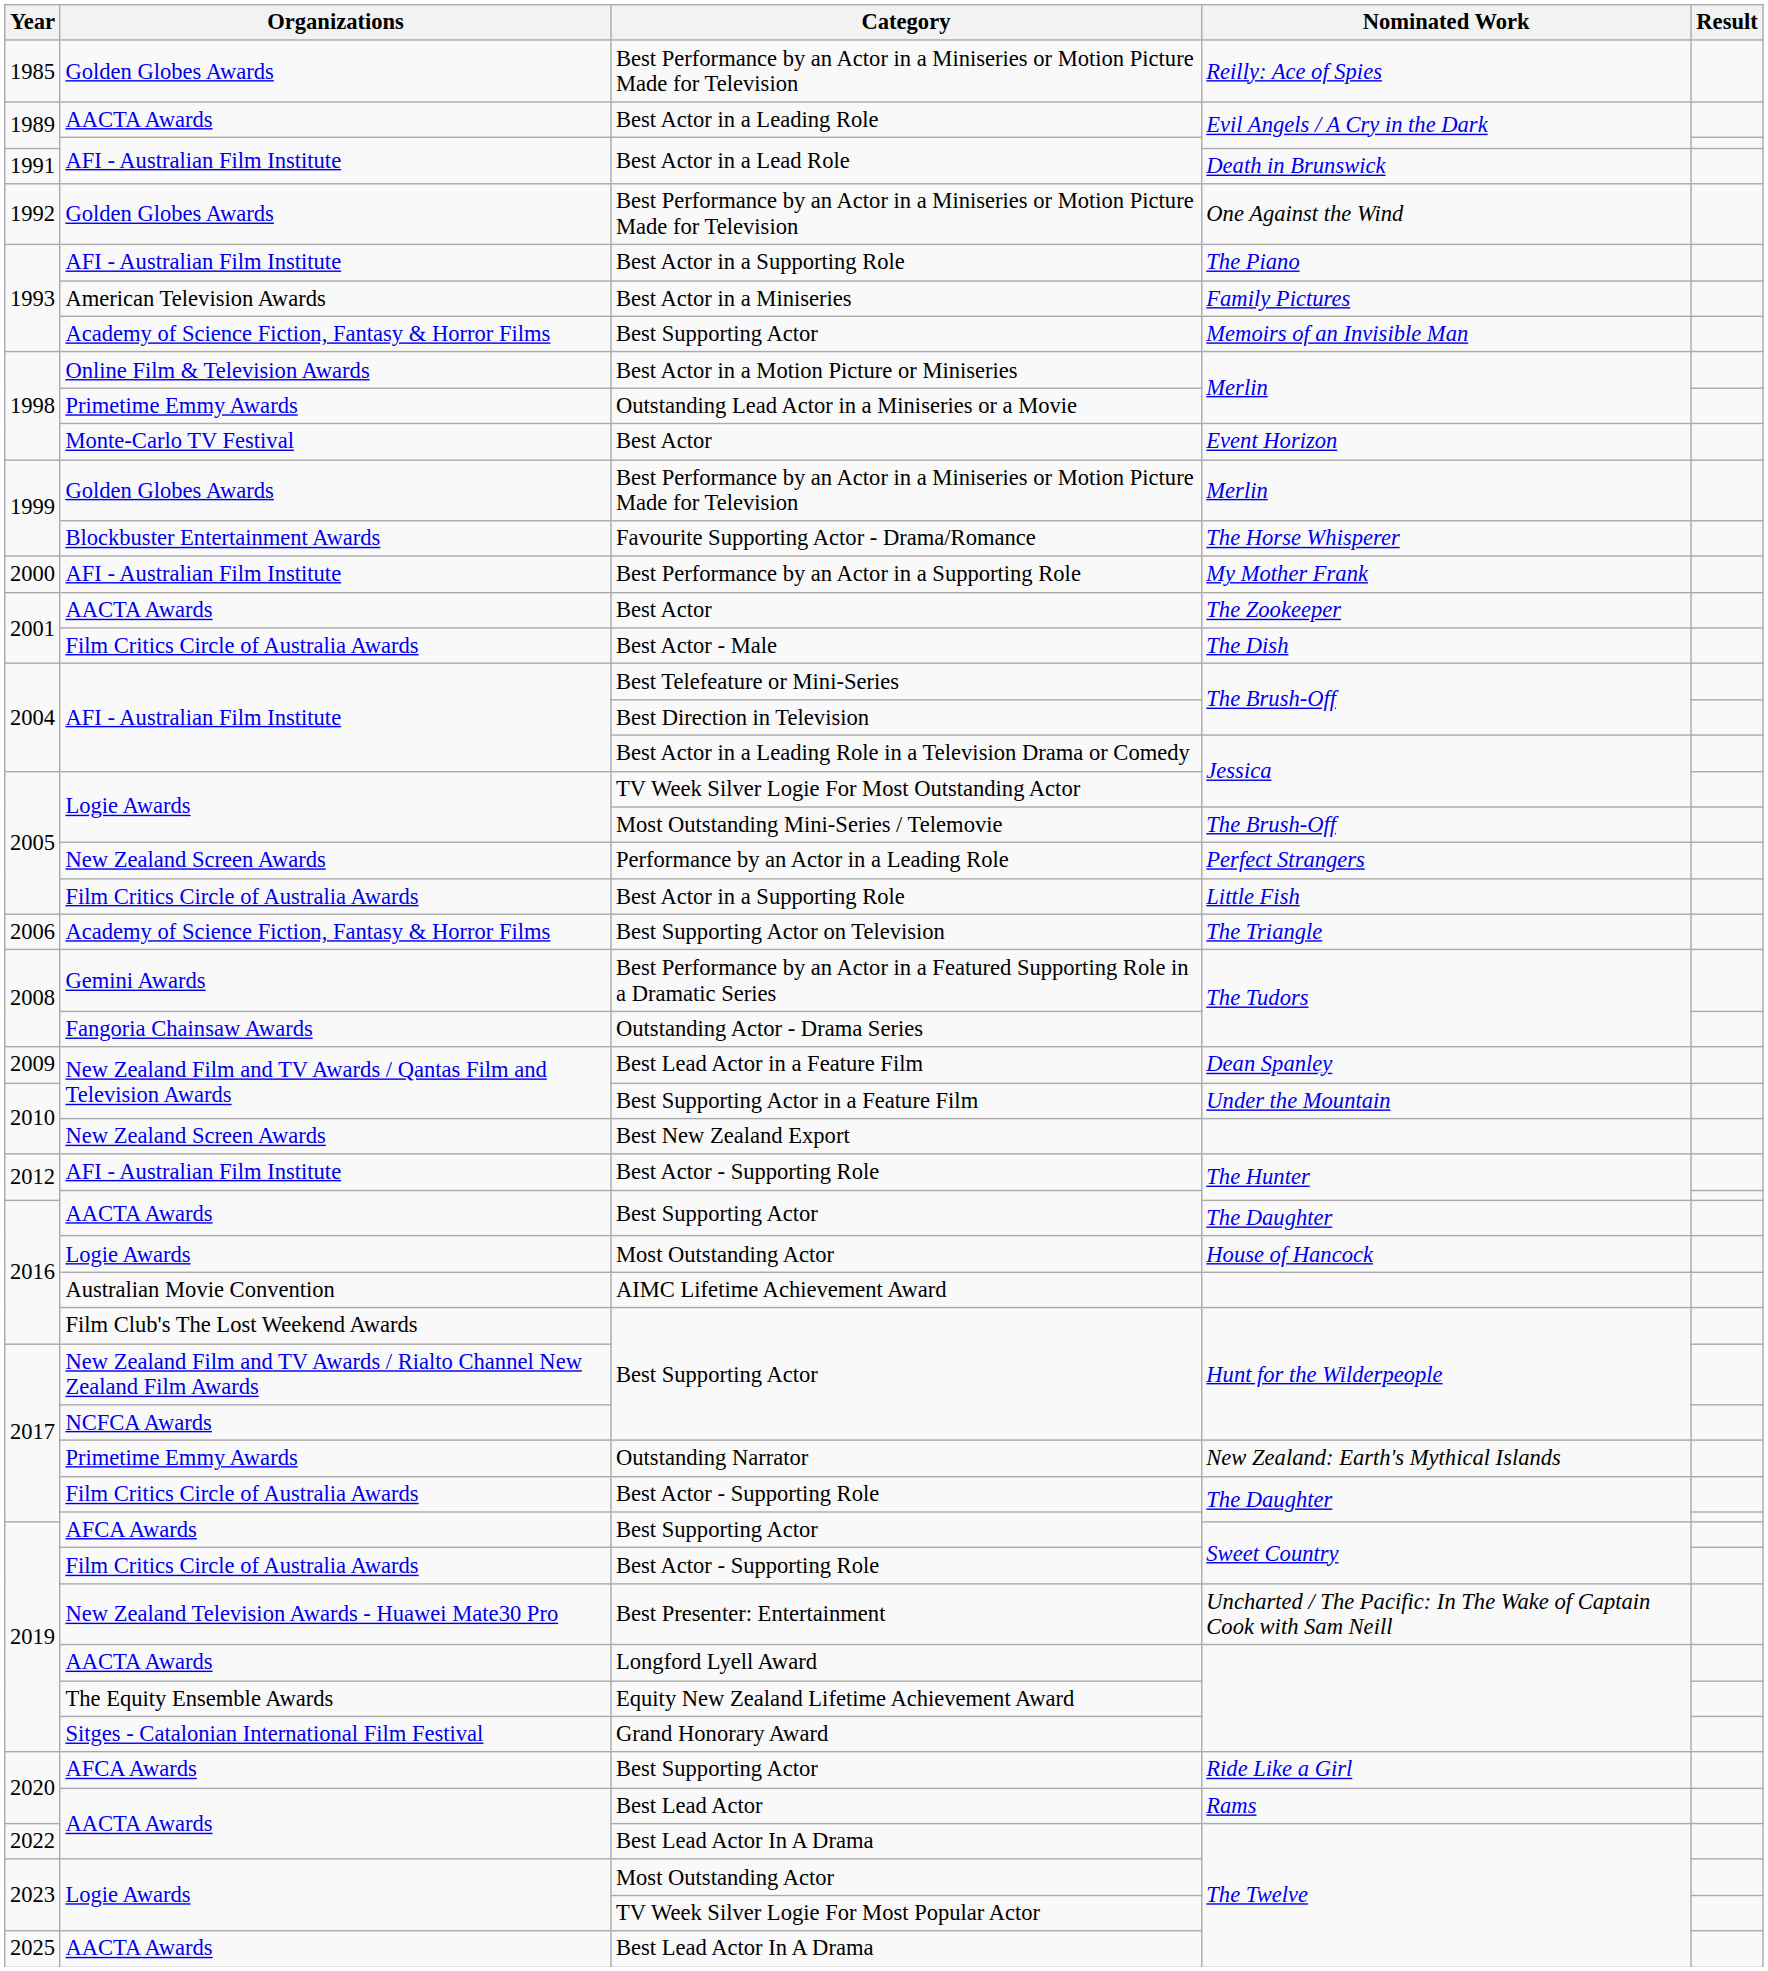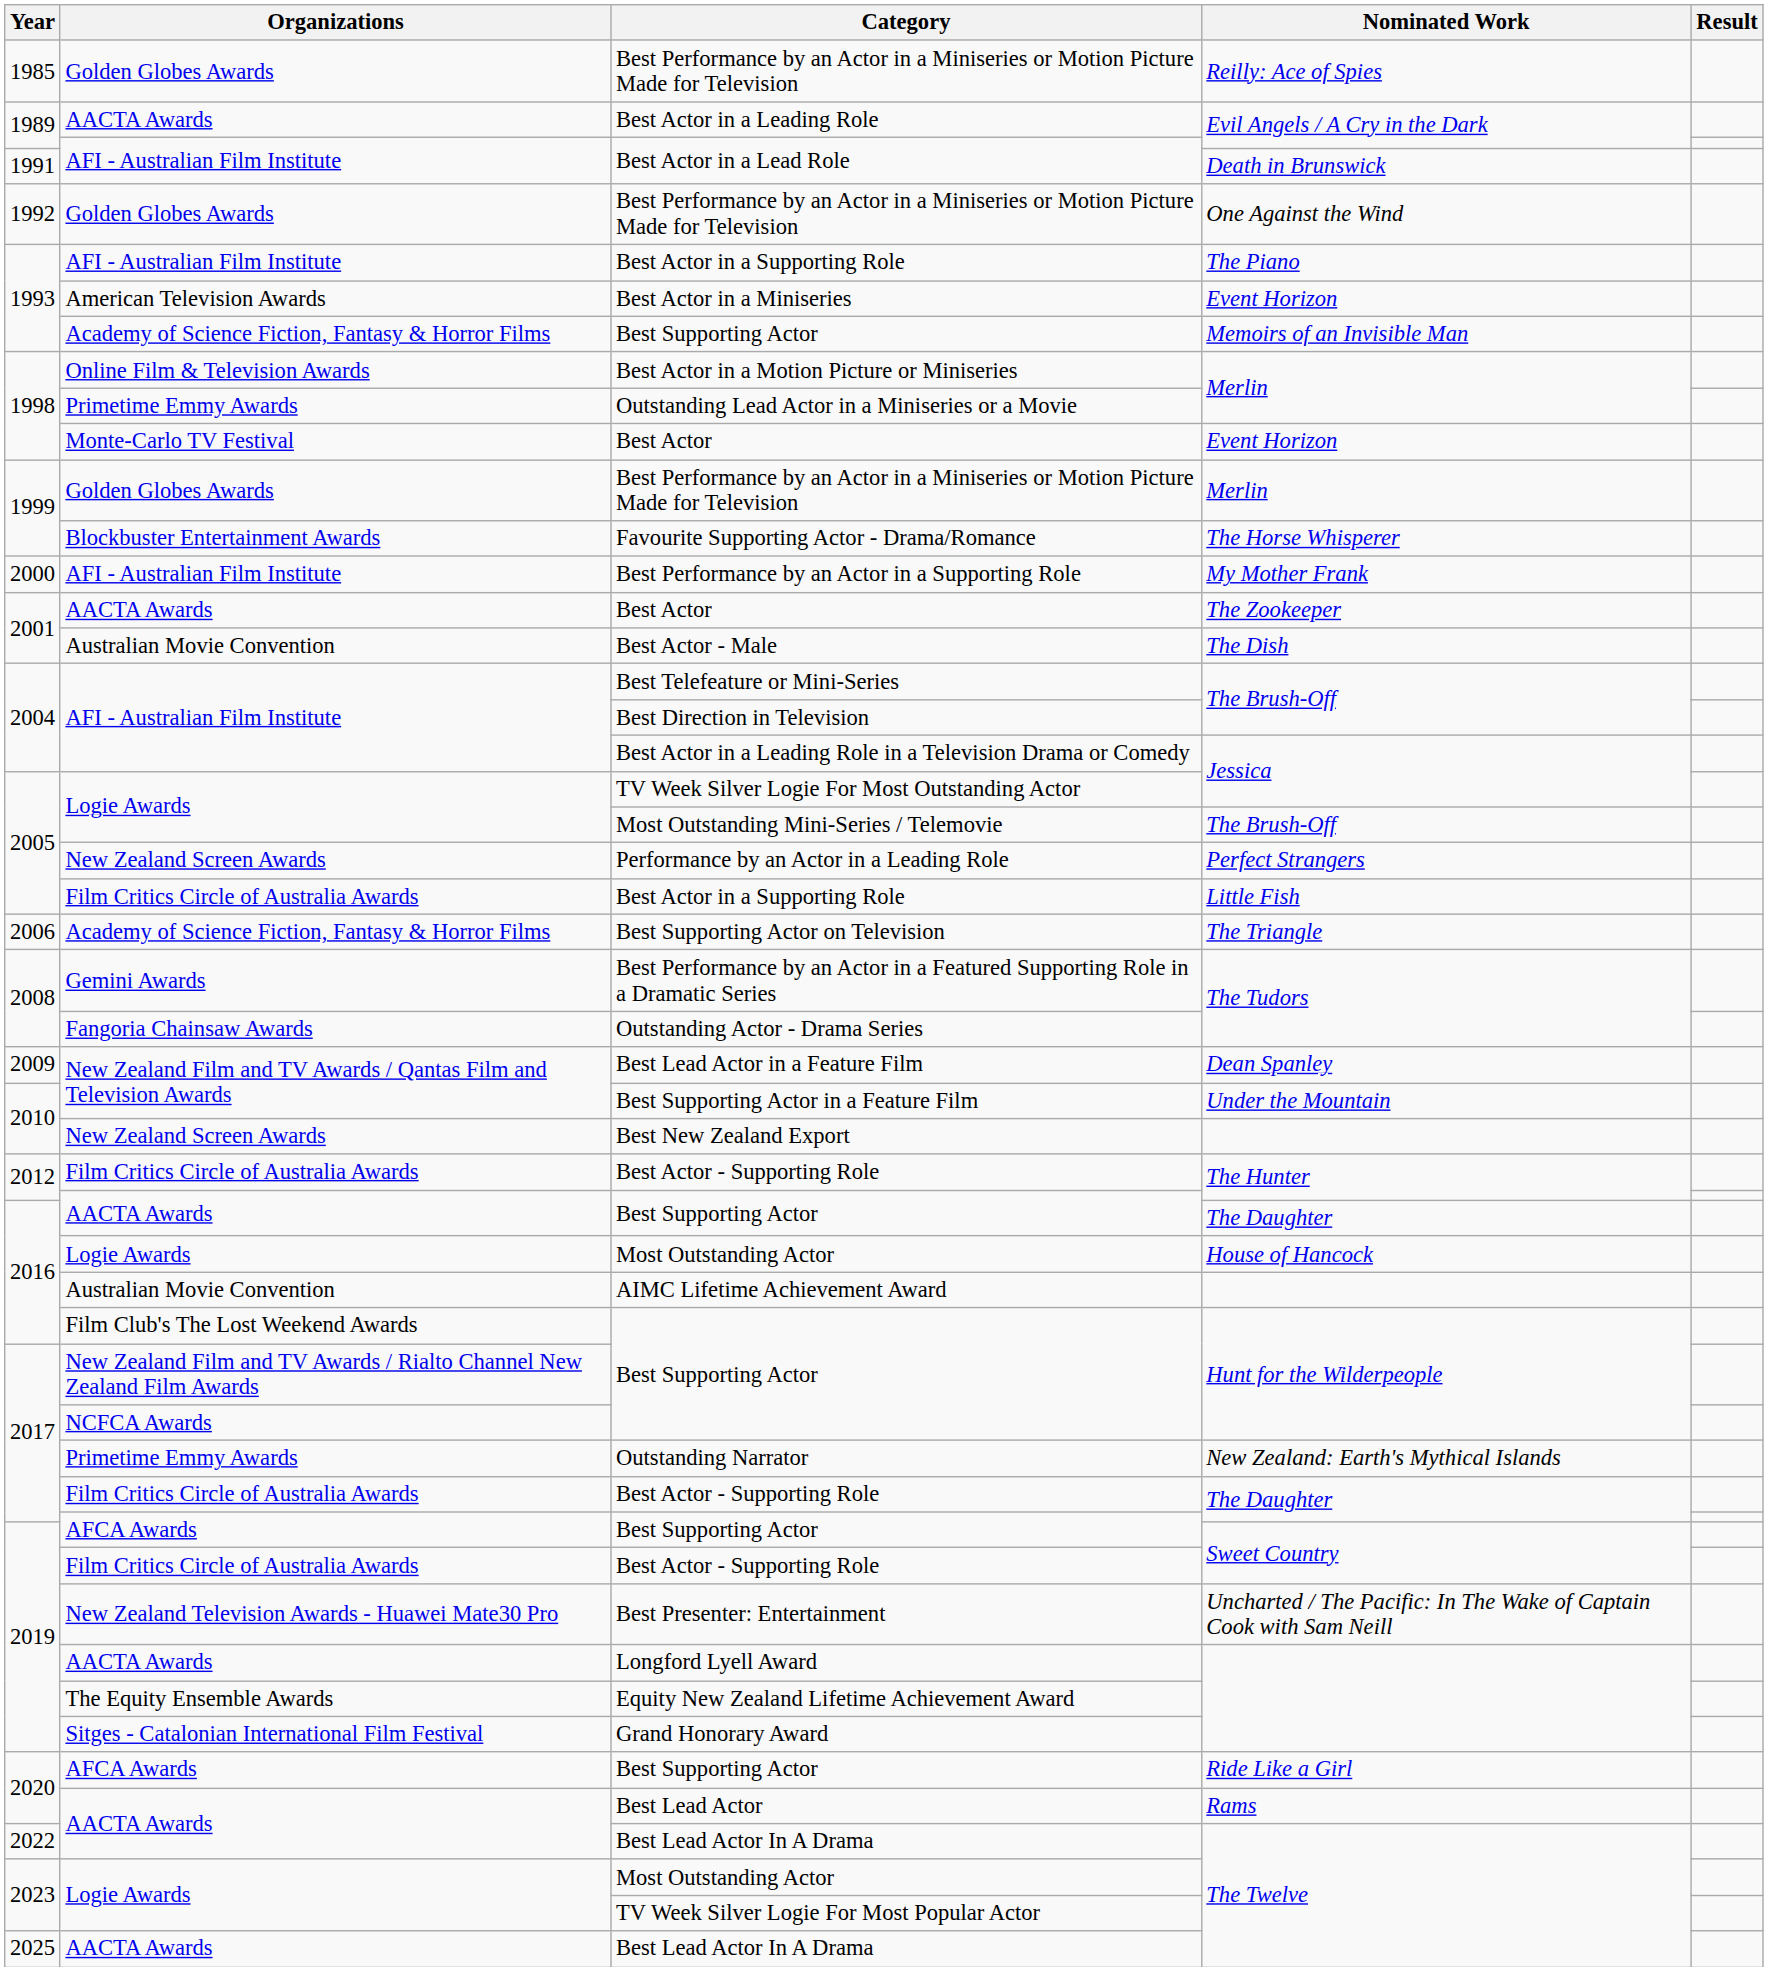Best Actor in a Miniseries | Nominated Work: Family Pictures -> Event Horizon
Best Actor - Male | Organizations: Film Critics Circle of Australia Awards -> Australian Movie Convention
2012 / Best Actor - Supporting Role | Organizations: AFI - Australian Film Institute -> Film Critics Circle of Australia Awards
